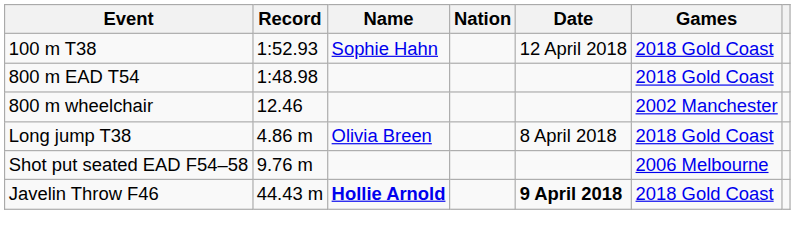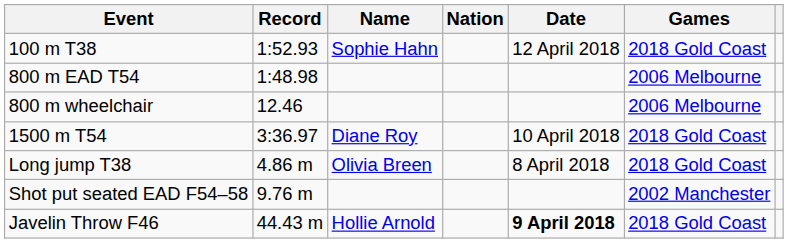800 m EAD T54 | Games: 2018 Gold Coast -> 2006 Melbourne
800 m wheelchair | Games: 2002 Manchester -> 2006 Melbourne
+ row: 1500 m T54 | 3:36.97 | Diane Roy | 10 April 2018 | 2018 Gold Coast
Shot put seated EAD F54–58 | Games: 2006 Melbourne -> 2002 Manchester
Javelin Throw F46 | Name: bold -> normal
